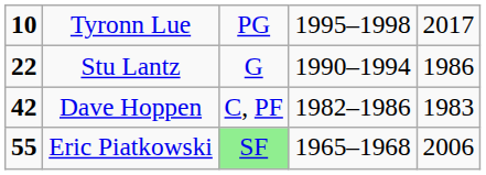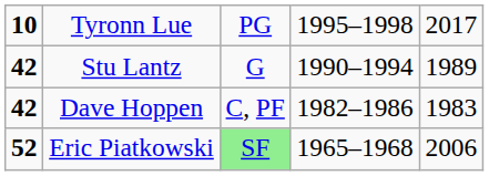Stu Lantz | column 1: 22 -> 42
Stu Lantz | column 5: 1986 -> 1989
Eric Piatkowski | column 1: 55 -> 52
